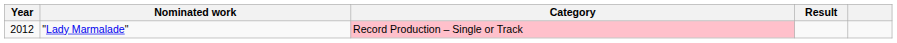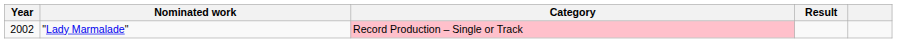"Lady Marmalade" | Year: 2012 -> 2002
